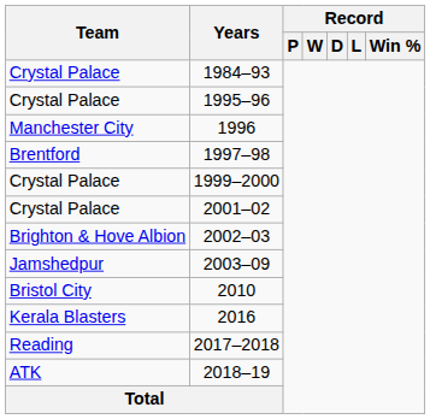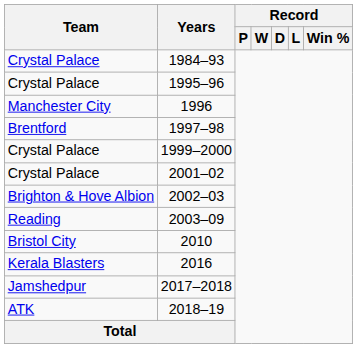2003–09 | Team: Jamshedpur -> Reading
2017–2018 | Team: Reading -> Jamshedpur
